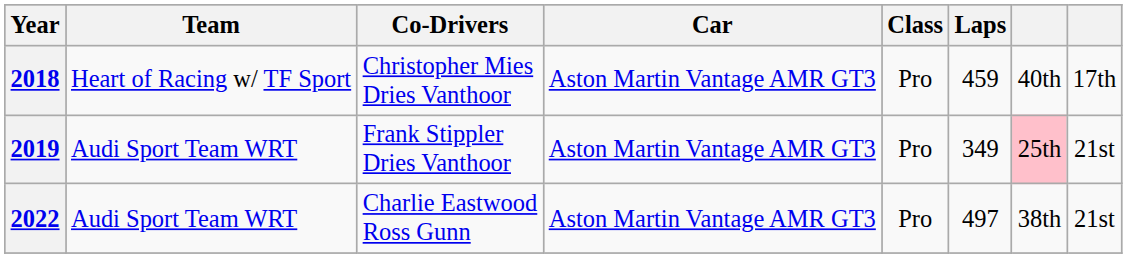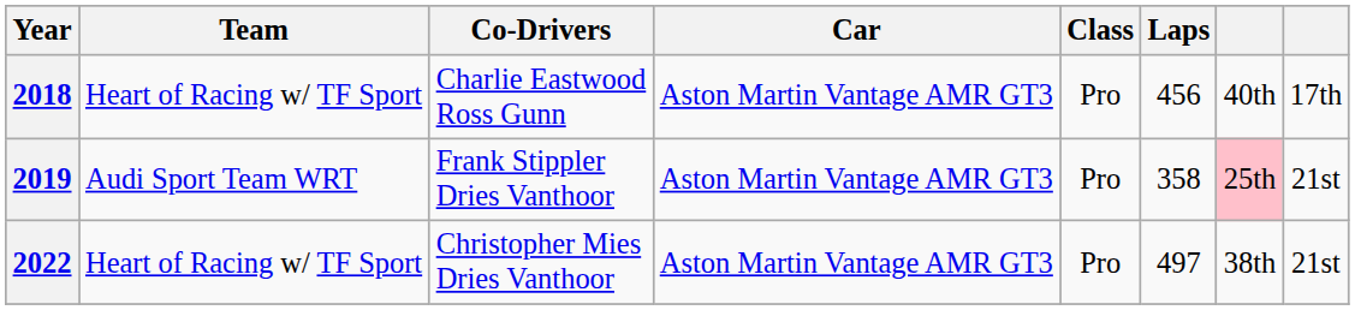2018 | Co-Drivers: Christopher Mies Dries Vanthoor -> Charlie Eastwood Ross Gunn
2018 | Laps: 459 -> 456
2019 | Laps: 349 -> 358
2022 | Team: Audi Sport Team WRT -> Heart of Racing w/ TF Sport
2022 | Co-Drivers: Charlie Eastwood Ross Gunn -> Christopher Mies Dries Vanthoor
